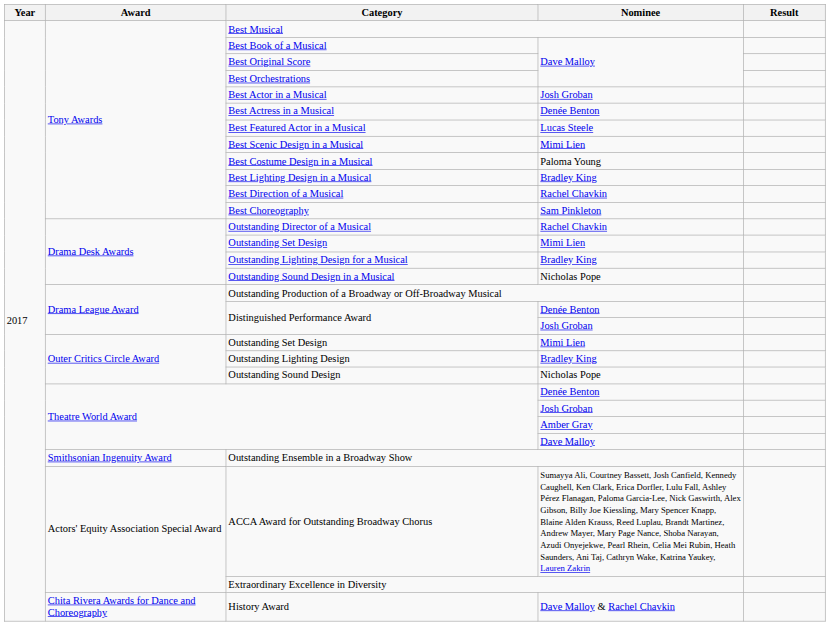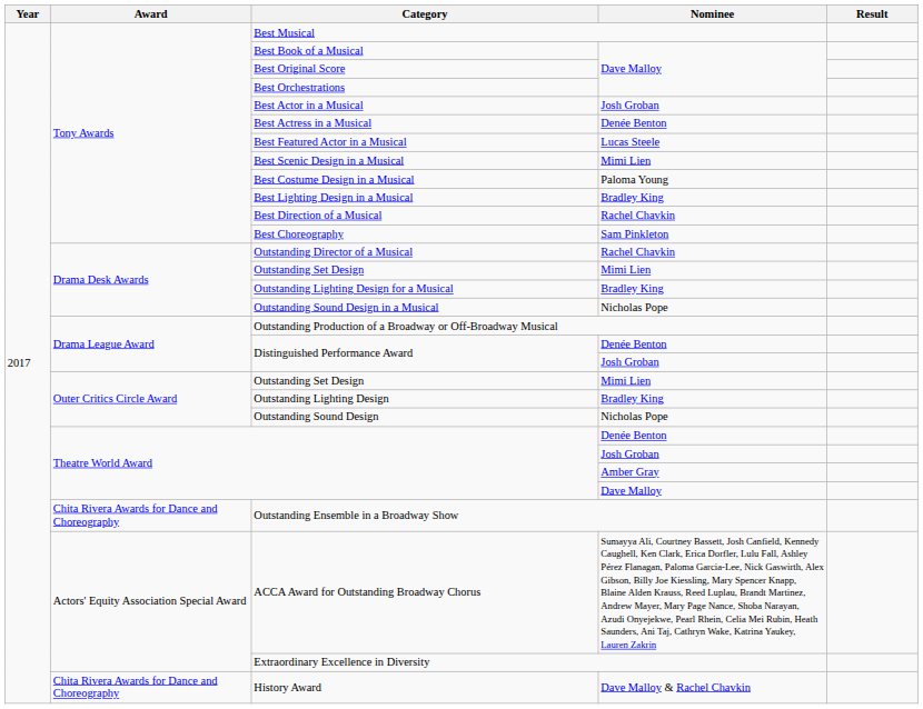Outstanding Ensemble in a Broadway Show | Award: Smithsonian Ingenuity Award -> Chita Rivera Awards for Dance and Choreography
